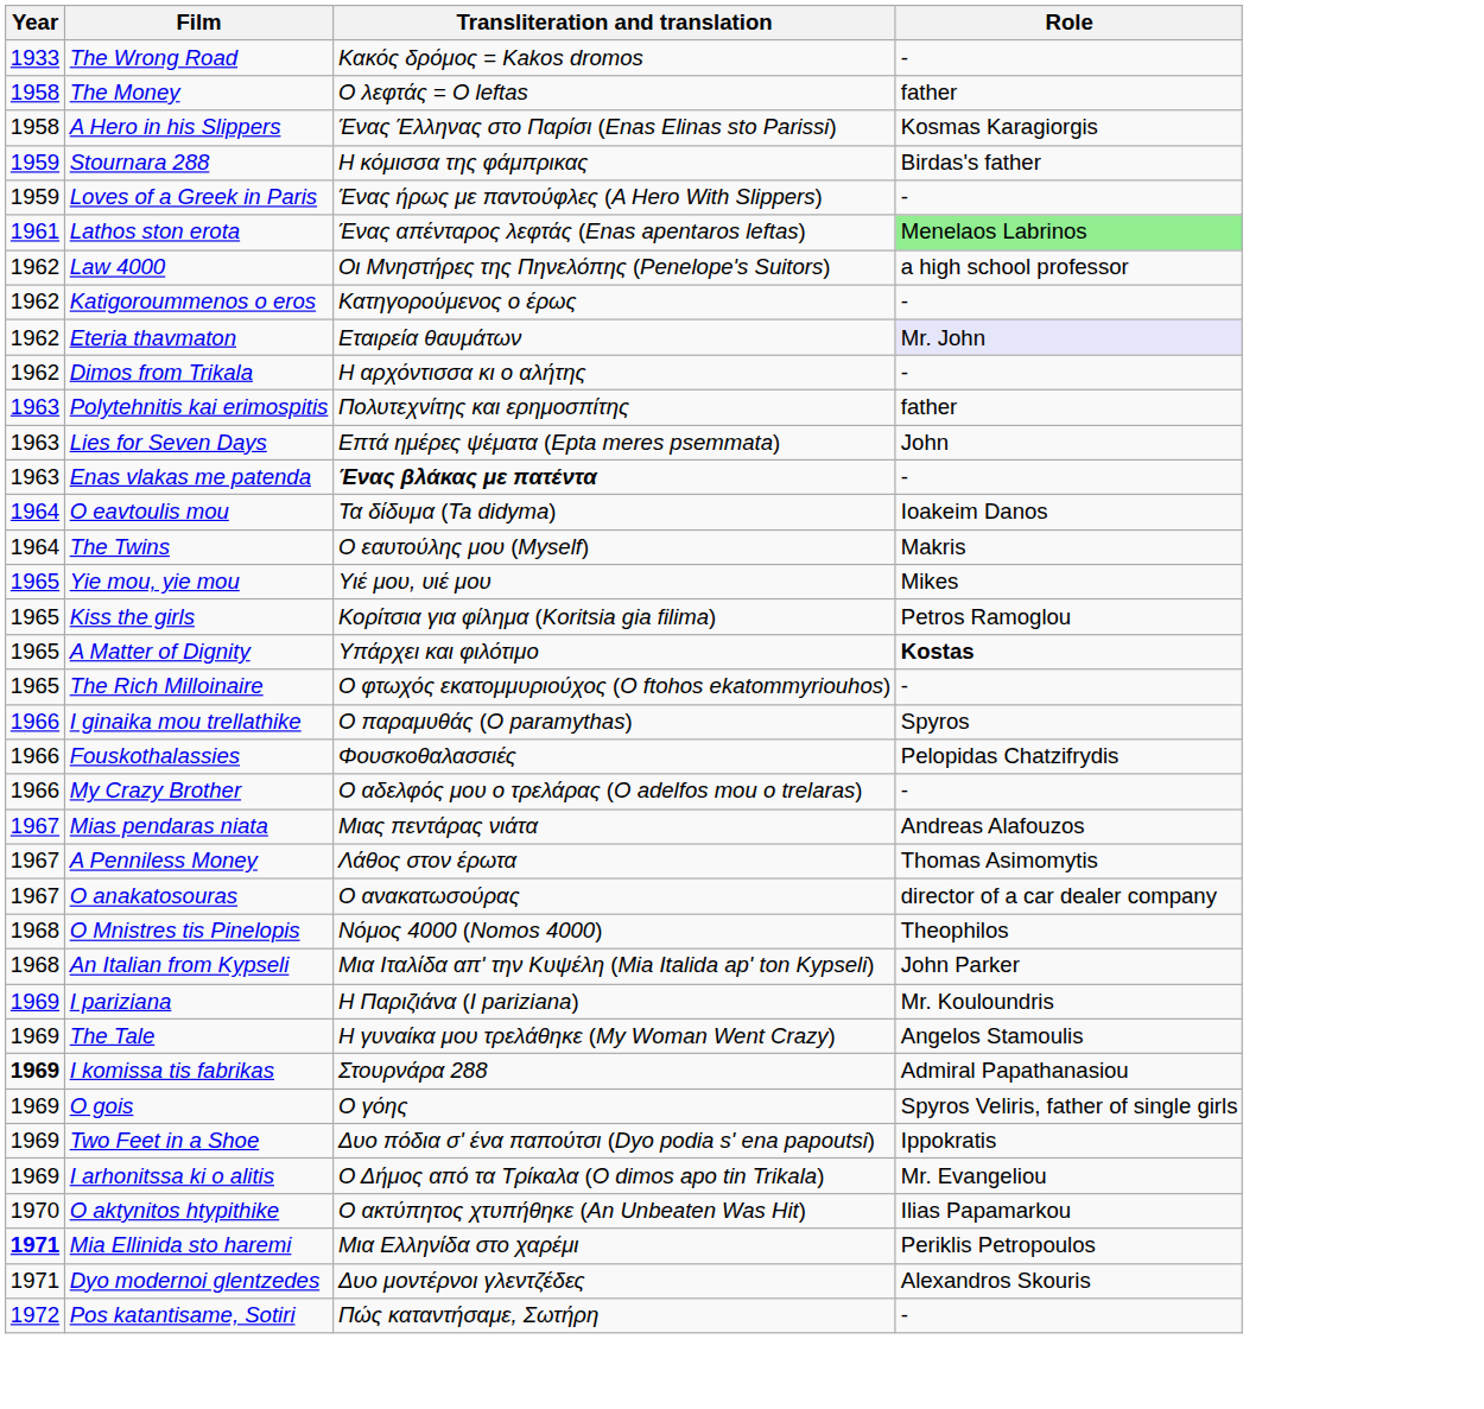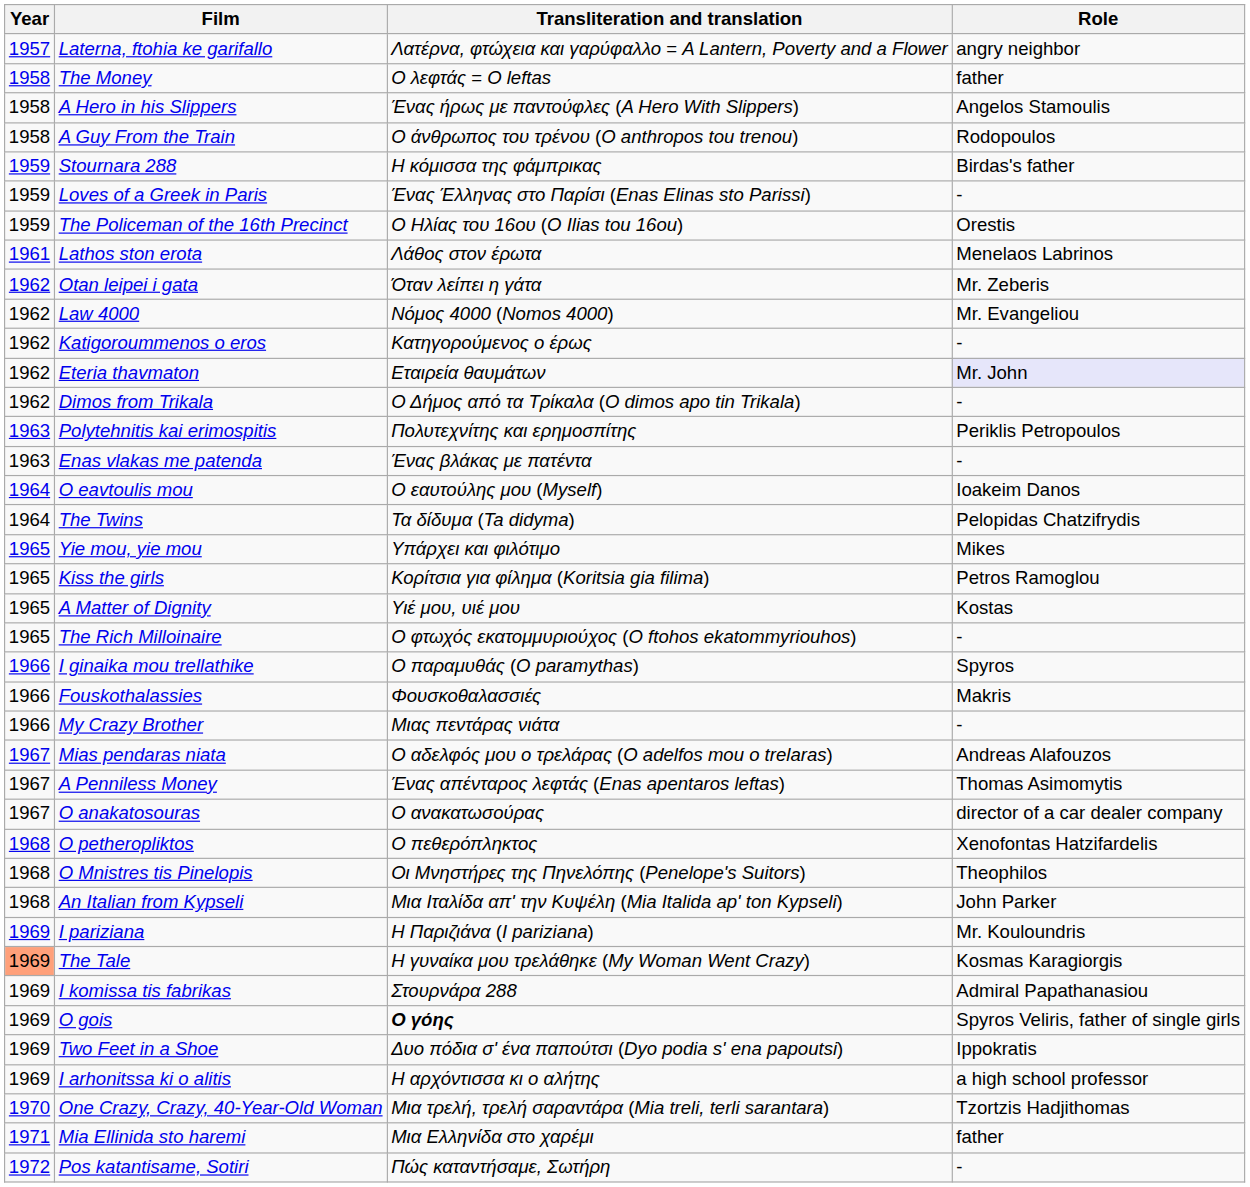- row: 1933 | The Wrong Road | Κακός δρόμος = Kakos dromos | -
+ row: 1957 | Laterna, ftohia ke garifallo | Λατέρνα, φτώχεια και γαρύφαλλο = A Lantern, Poverty and a Flower | angry neighbor
A Hero in his Slippers | Transliteration and translation: Ένας Έλληνας στο Παρίσι (Enas Elinas sto Parissi) -> Ένας ήρως με παντούφλες (A Hero With Slippers)
A Hero in his Slippers | Role: Kosmas Karagiorgis -> Angelos Stamoulis
+ row: 1958 | A Guy From the Train | Ο άνθρωπος του τρένου (O anthropos tou trenou) | Rodopoulos
Loves of a Greek in Paris | Transliteration and translation: Ένας ήρως με παντούφλες (A Hero With Slippers) -> Ένας Έλληνας στο Παρίσι (Enas Elinas sto Parissi)
+ row: 1959 | The Policeman of the 16th Precinct | Ο Ηλίας του 16ου (O Ilias tou 16ou) | Orestis
Lathos ston erota | Transliteration and translation: Ένας απένταρος λεφτάς (Enas apentaros leftas) -> Λάθος στον έρωτα
Lathos ston erota | Role: lightgreen background -> no background
+ row: 1962 | Otan leipei i gata | Όταν λείπει η γάτα | Mr. Zeberis
Law 4000 | Transliteration and translation: Οι Μνηστήρες της Πηνελόπης (Penelope's Suitors) -> Nόμος 4000 (Nomos 4000)
Law 4000 | Role: a high school professor -> Mr. Evangeliou
Dimos from Trikala | Transliteration and translation: Η αρχόντισσα κι ο αλήτης -> Ο Δήμος από τα Τρίκαλα (O dimos apo tin Trikala)
Polytehnitis kai erimospitis | Role: father -> Periklis Petropoulos
- row: 1963 | Lies for Seven Days | Επτά ημέρες ψέματα (Epta meres psemmata) | John
Enas vlakas me patenda | Transliteration and translation: bold -> normal
O eavtoulis mou | Transliteration and translation: Τα δίδυμα (Ta didyma) -> Ο εαυτούλης μου (Myself)
The Twins | Transliteration and translation: Ο εαυτούλης μου (Myself) -> Τα δίδυμα (Ta didyma)
The Twins | Role: Makris -> Pelopidas Chatzifrydis
Yie mou, yie mou | Transliteration and translation: Υιέ μου, υιέ μου -> Υπάρχει και φιλότιμο
A Matter of Dignity | Transliteration and translation: Υπάρχει και φιλότιμο -> Υιέ μου, υιέ μου
A Matter of Dignity | Role: bold -> normal
Fouskothalassies | Role: Pelopidas Chatzifrydis -> Makris
My Crazy Brother | Transliteration and translation: Ο αδελφός μου ο τρελάρας (O adelfos mou o trelaras) -> Μιας πεντάρας νιάτα
Mias pendaras niata | Transliteration and translation: Μιας πεντάρας νιάτα -> Ο αδελφός μου ο τρελάρας (O adelfos mou o trelaras)
A Penniless Money | Transliteration and translation: Λάθος στον έρωτα -> Ένας απένταρος λεφτάς (Enas apentaros leftas)
+ row: 1968 | O petheropliktos | Ο πεθερόπληκτος | Xenofontas Hatzifardelis
O Mnistres tis Pinelopis | Transliteration and translation: Nόμος 4000 (Nomos 4000) -> Οι Μνηστήρες της Πηνελόπης (Penelope's Suitors)
The Tale | Year: no background -> lightsalmon background
The Tale | Role: Angelos Stamoulis -> Kosmas Karagiorgis
I komissa tis fabrikas | Year: bold -> normal
O gois | Transliteration and translation: normal -> bold
I arhonitssa ki o alitis | Transliteration and translation: Ο Δήμος από τα Τρίκαλα (O dimos apo tin Trikala) -> Η αρχόντισσα κι ο αλήτης
I arhonitssa ki o alitis | Role: Mr. Evangeliou -> a high school professor
+ row: 1970 | One Crazy, Crazy, 40-Year-Old Woman | Μια τρελή, τρελή σαραντάρα (Mia treli, terli sarantara) | Tzortzis Hadjithomas
- row: 1970 | O aktynitos htypithike | Ο ακτύπητος χτυπήθηκε (An Unbeaten Was Hit) | Ilias Papamarkou
Mia Ellinida sto haremi | Year: bold -> normal
Mia Ellinida sto haremi | Role: Periklis Petropoulos -> father
- row: 1971 | Dyo modernoi glentzedes | Δυο μοντέρνοι γλεντζέδες | Alexandros Skouris
